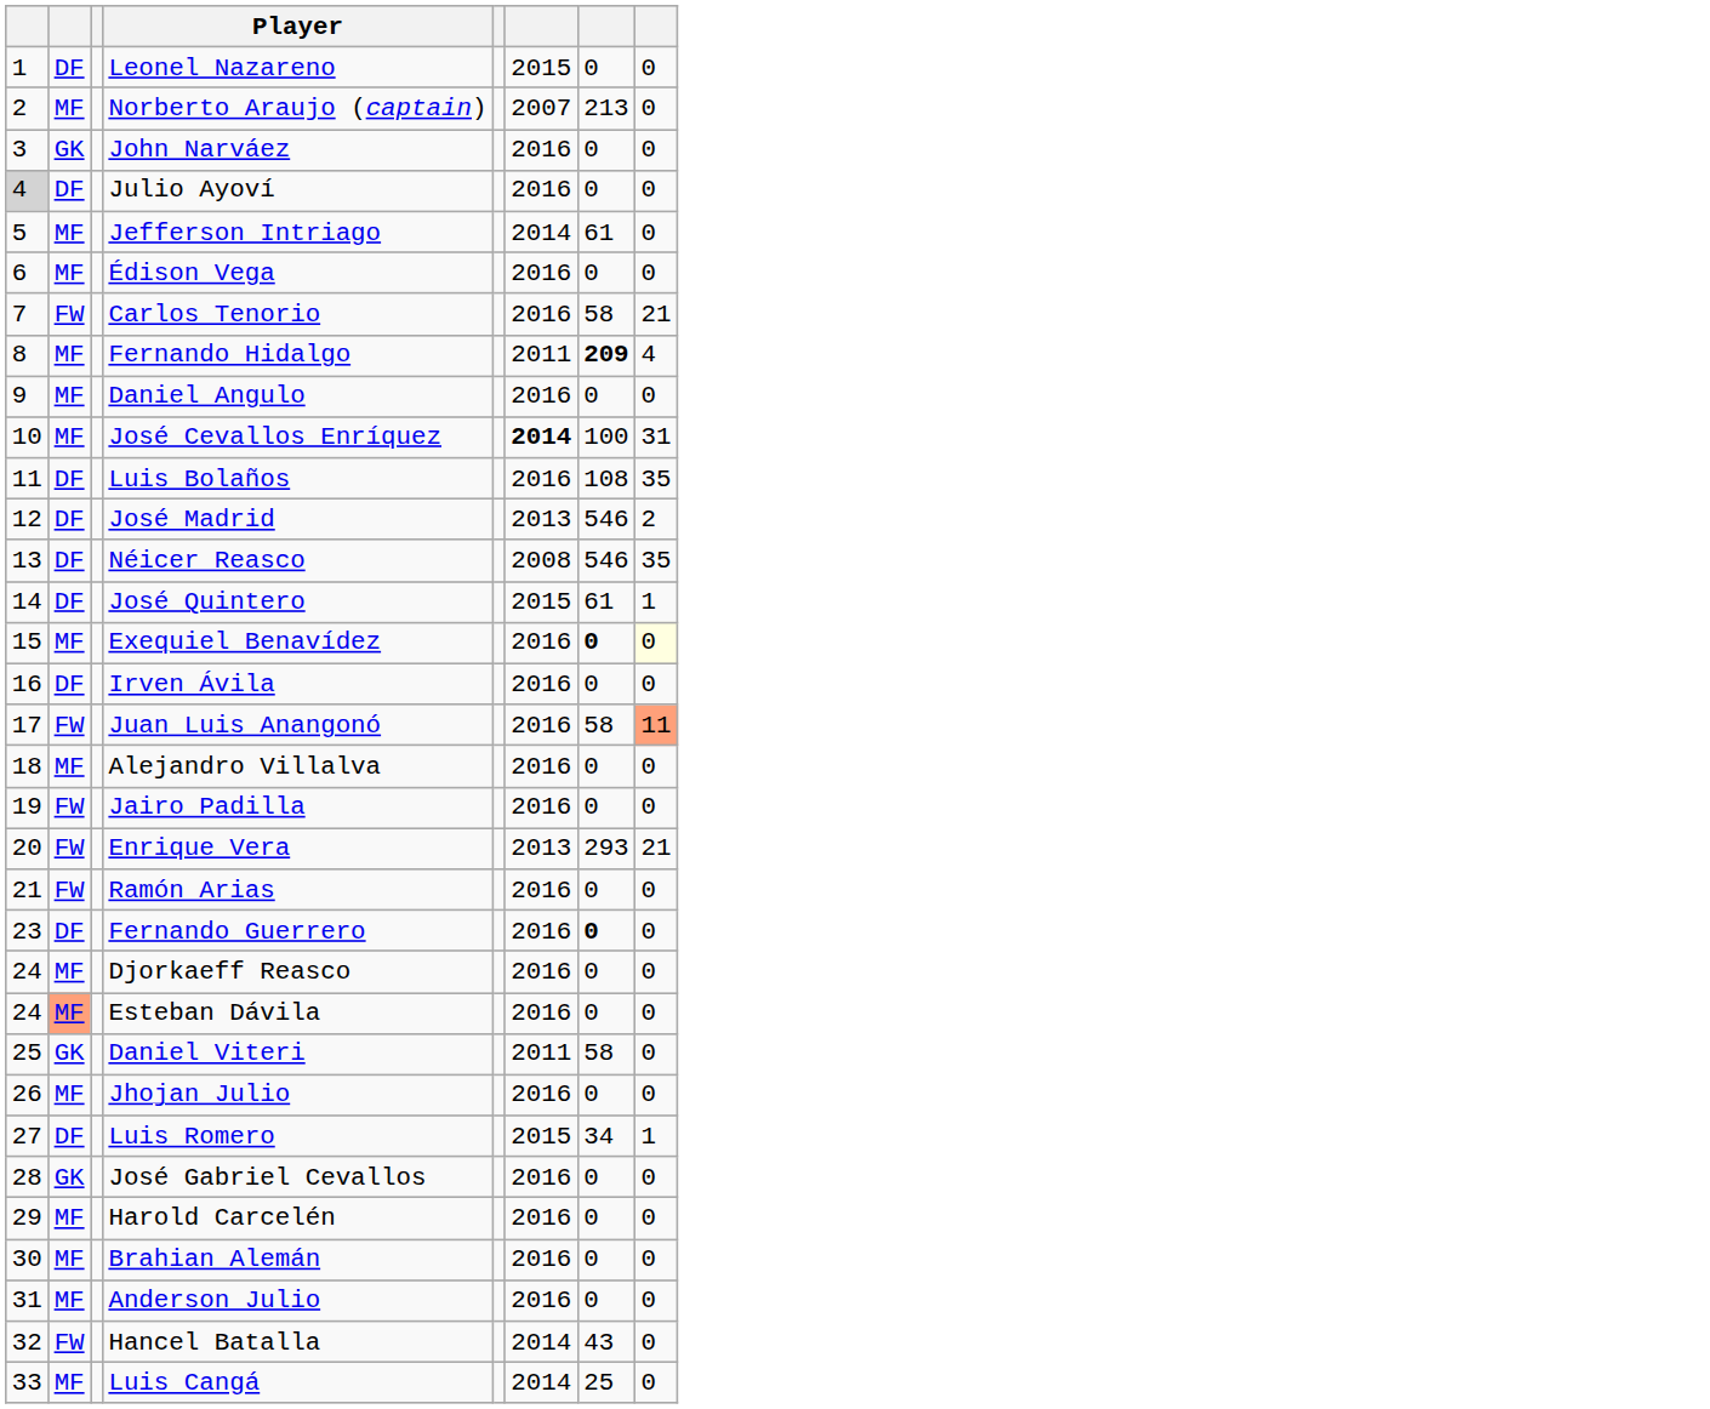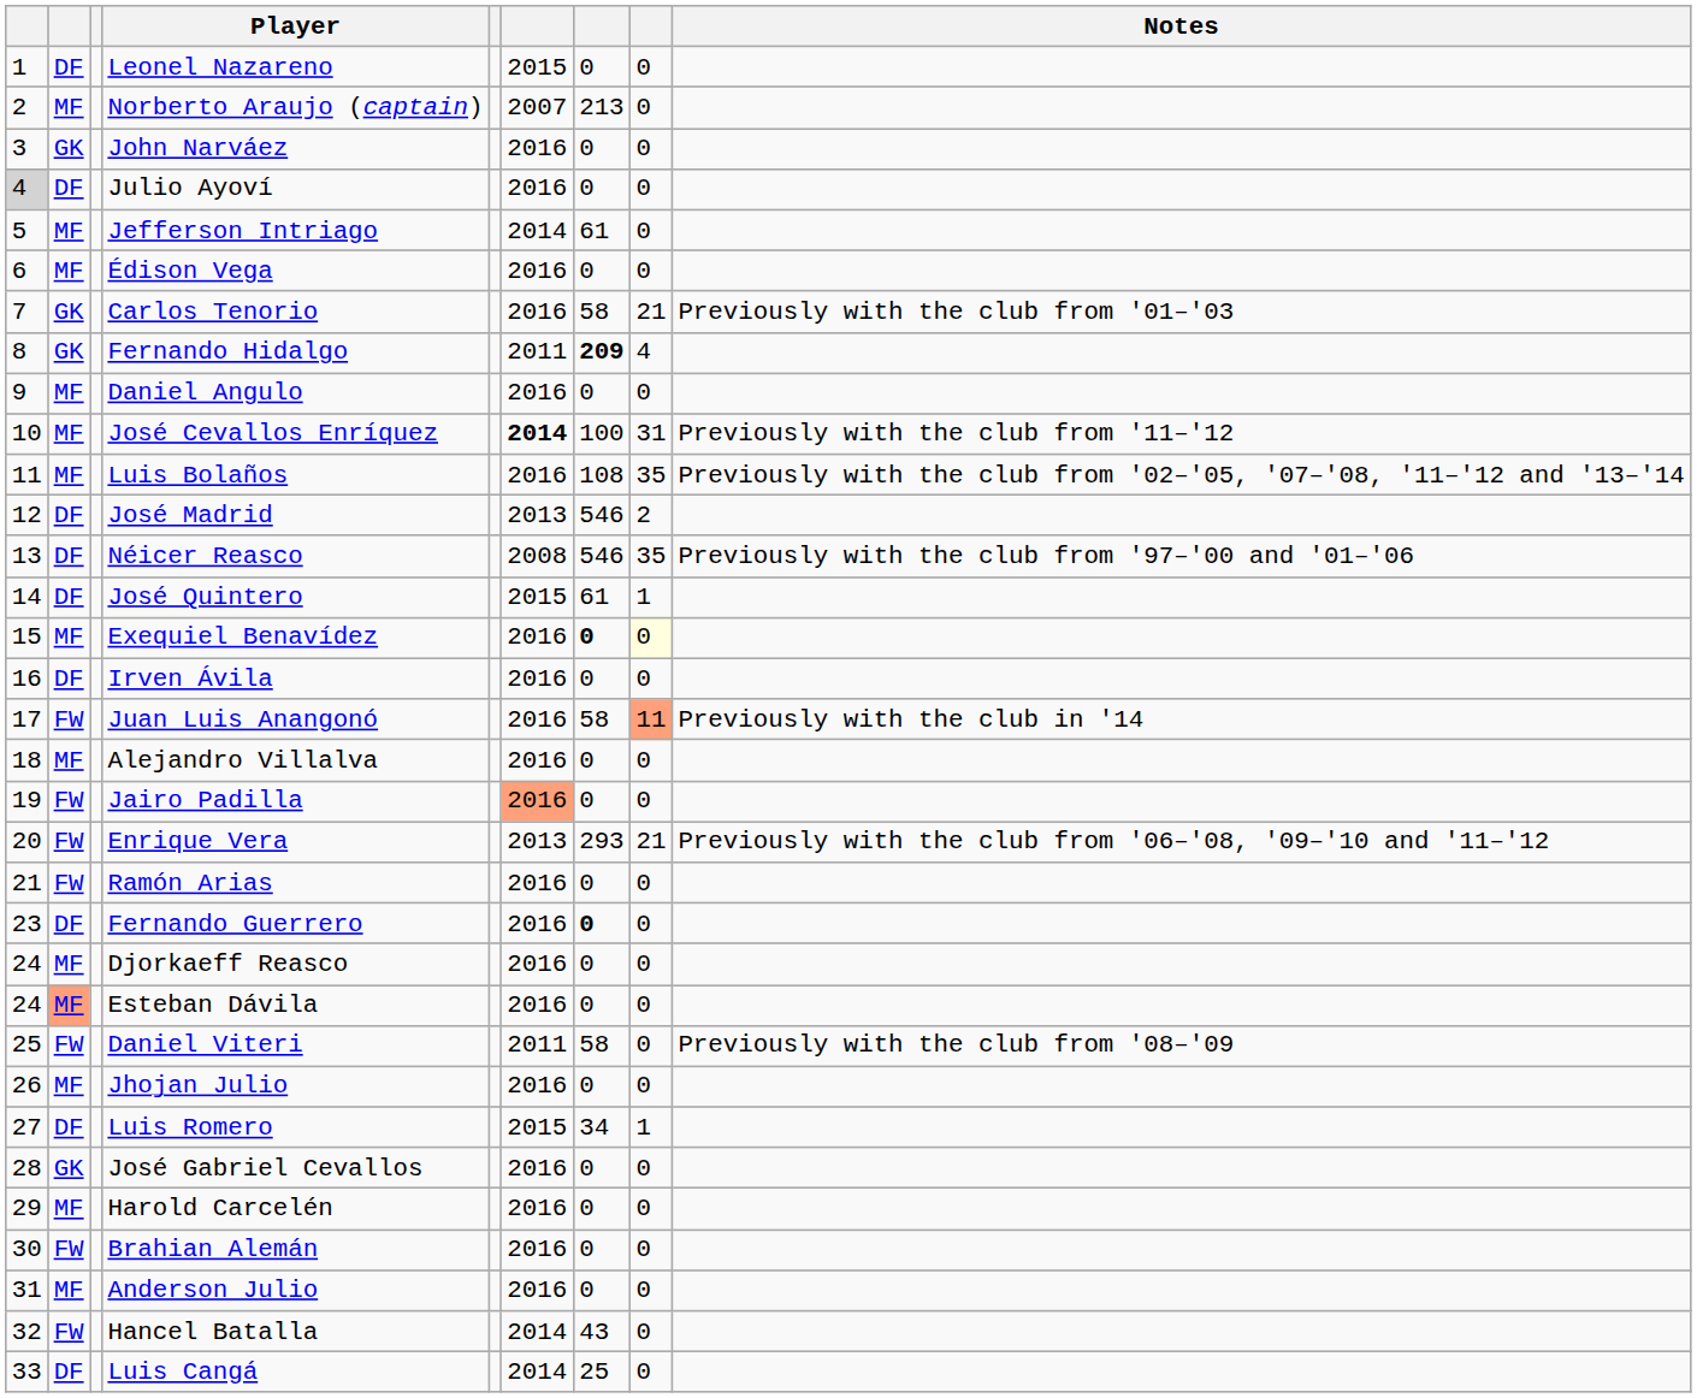+ column: Notes | Previously with the club from '01–'03 | Previously with the club from '11–'12 | Previously with the club from '02–'05, '07–'08, '11–'12 and '13–'14 | Previously with the club from '97–'00 and '01–'06 | Previously with the club in '14 | Previously with the club from '06–'08, '09–'10 and '11–'12 | Previously with the club from '08–'09
Carlos Tenorio | column 2: FW -> GK
Fernando Hidalgo | column 2: MF -> GK
Luis Bolaños | column 2: DF -> MF
Jairo Padilla | column 6: no background -> lightsalmon background
Daniel Viteri | column 2: GK -> FW
Brahian Alemán | column 2: MF -> FW
Luis Cangá | column 2: MF -> DF
